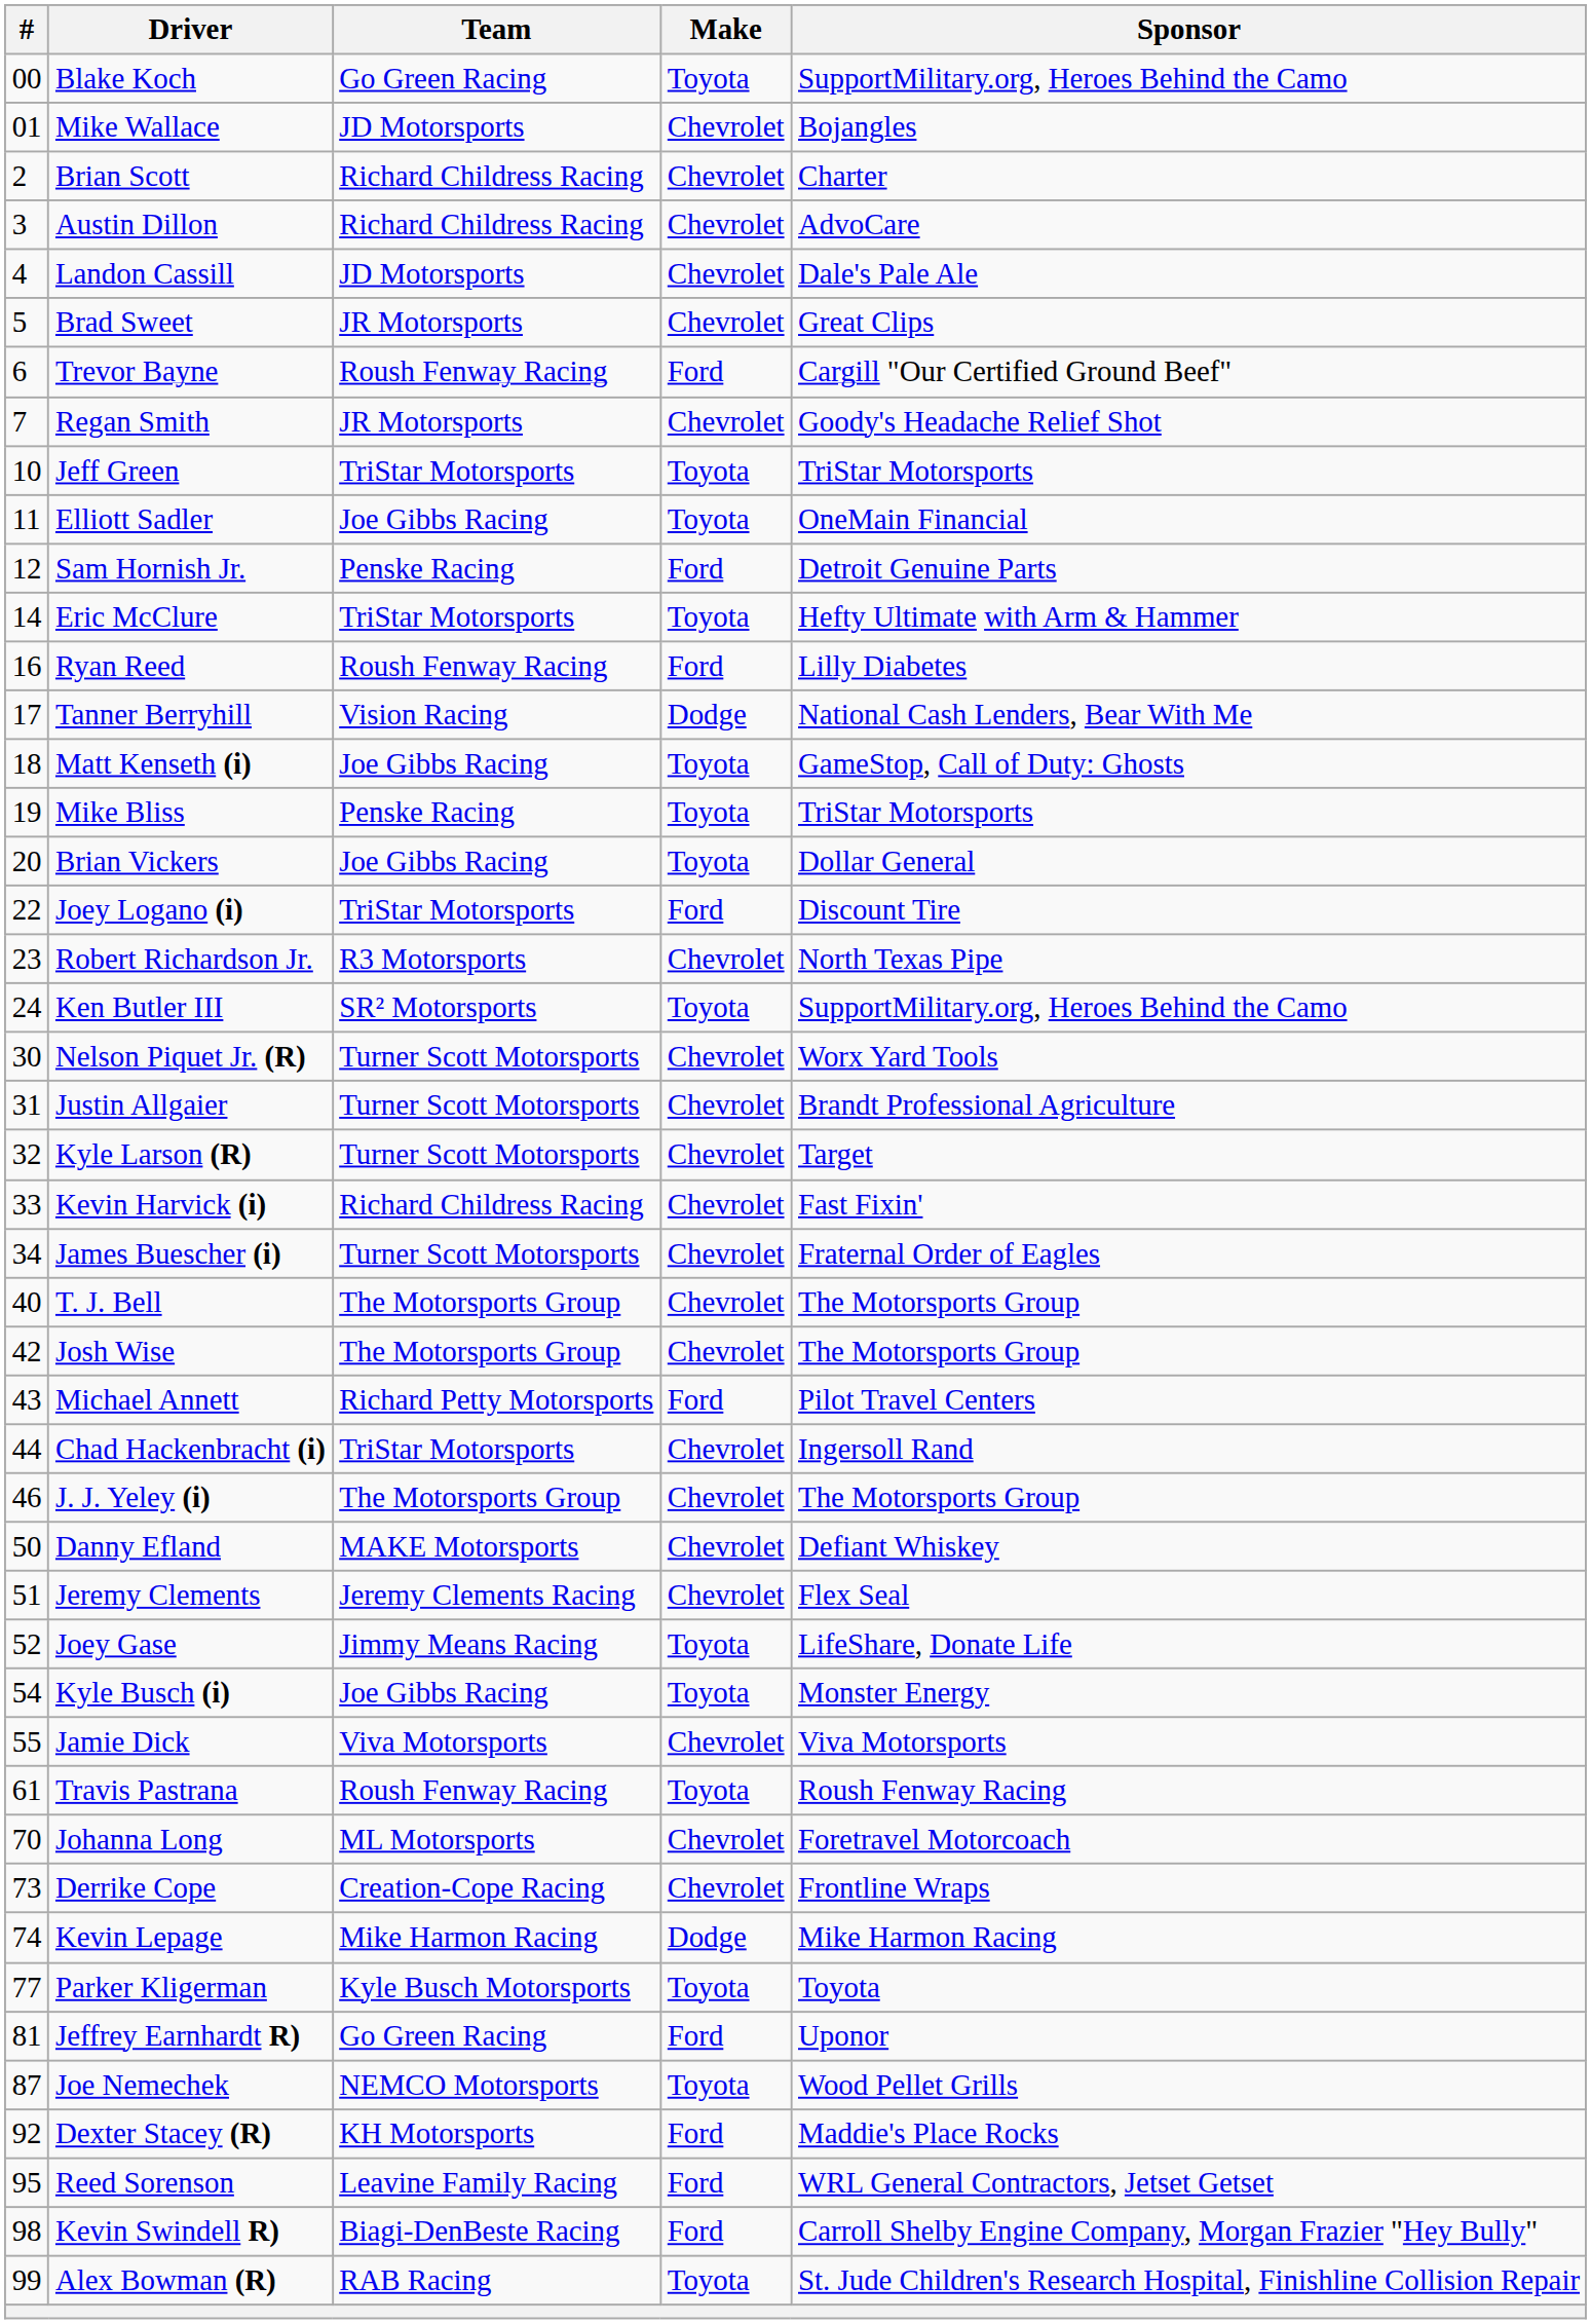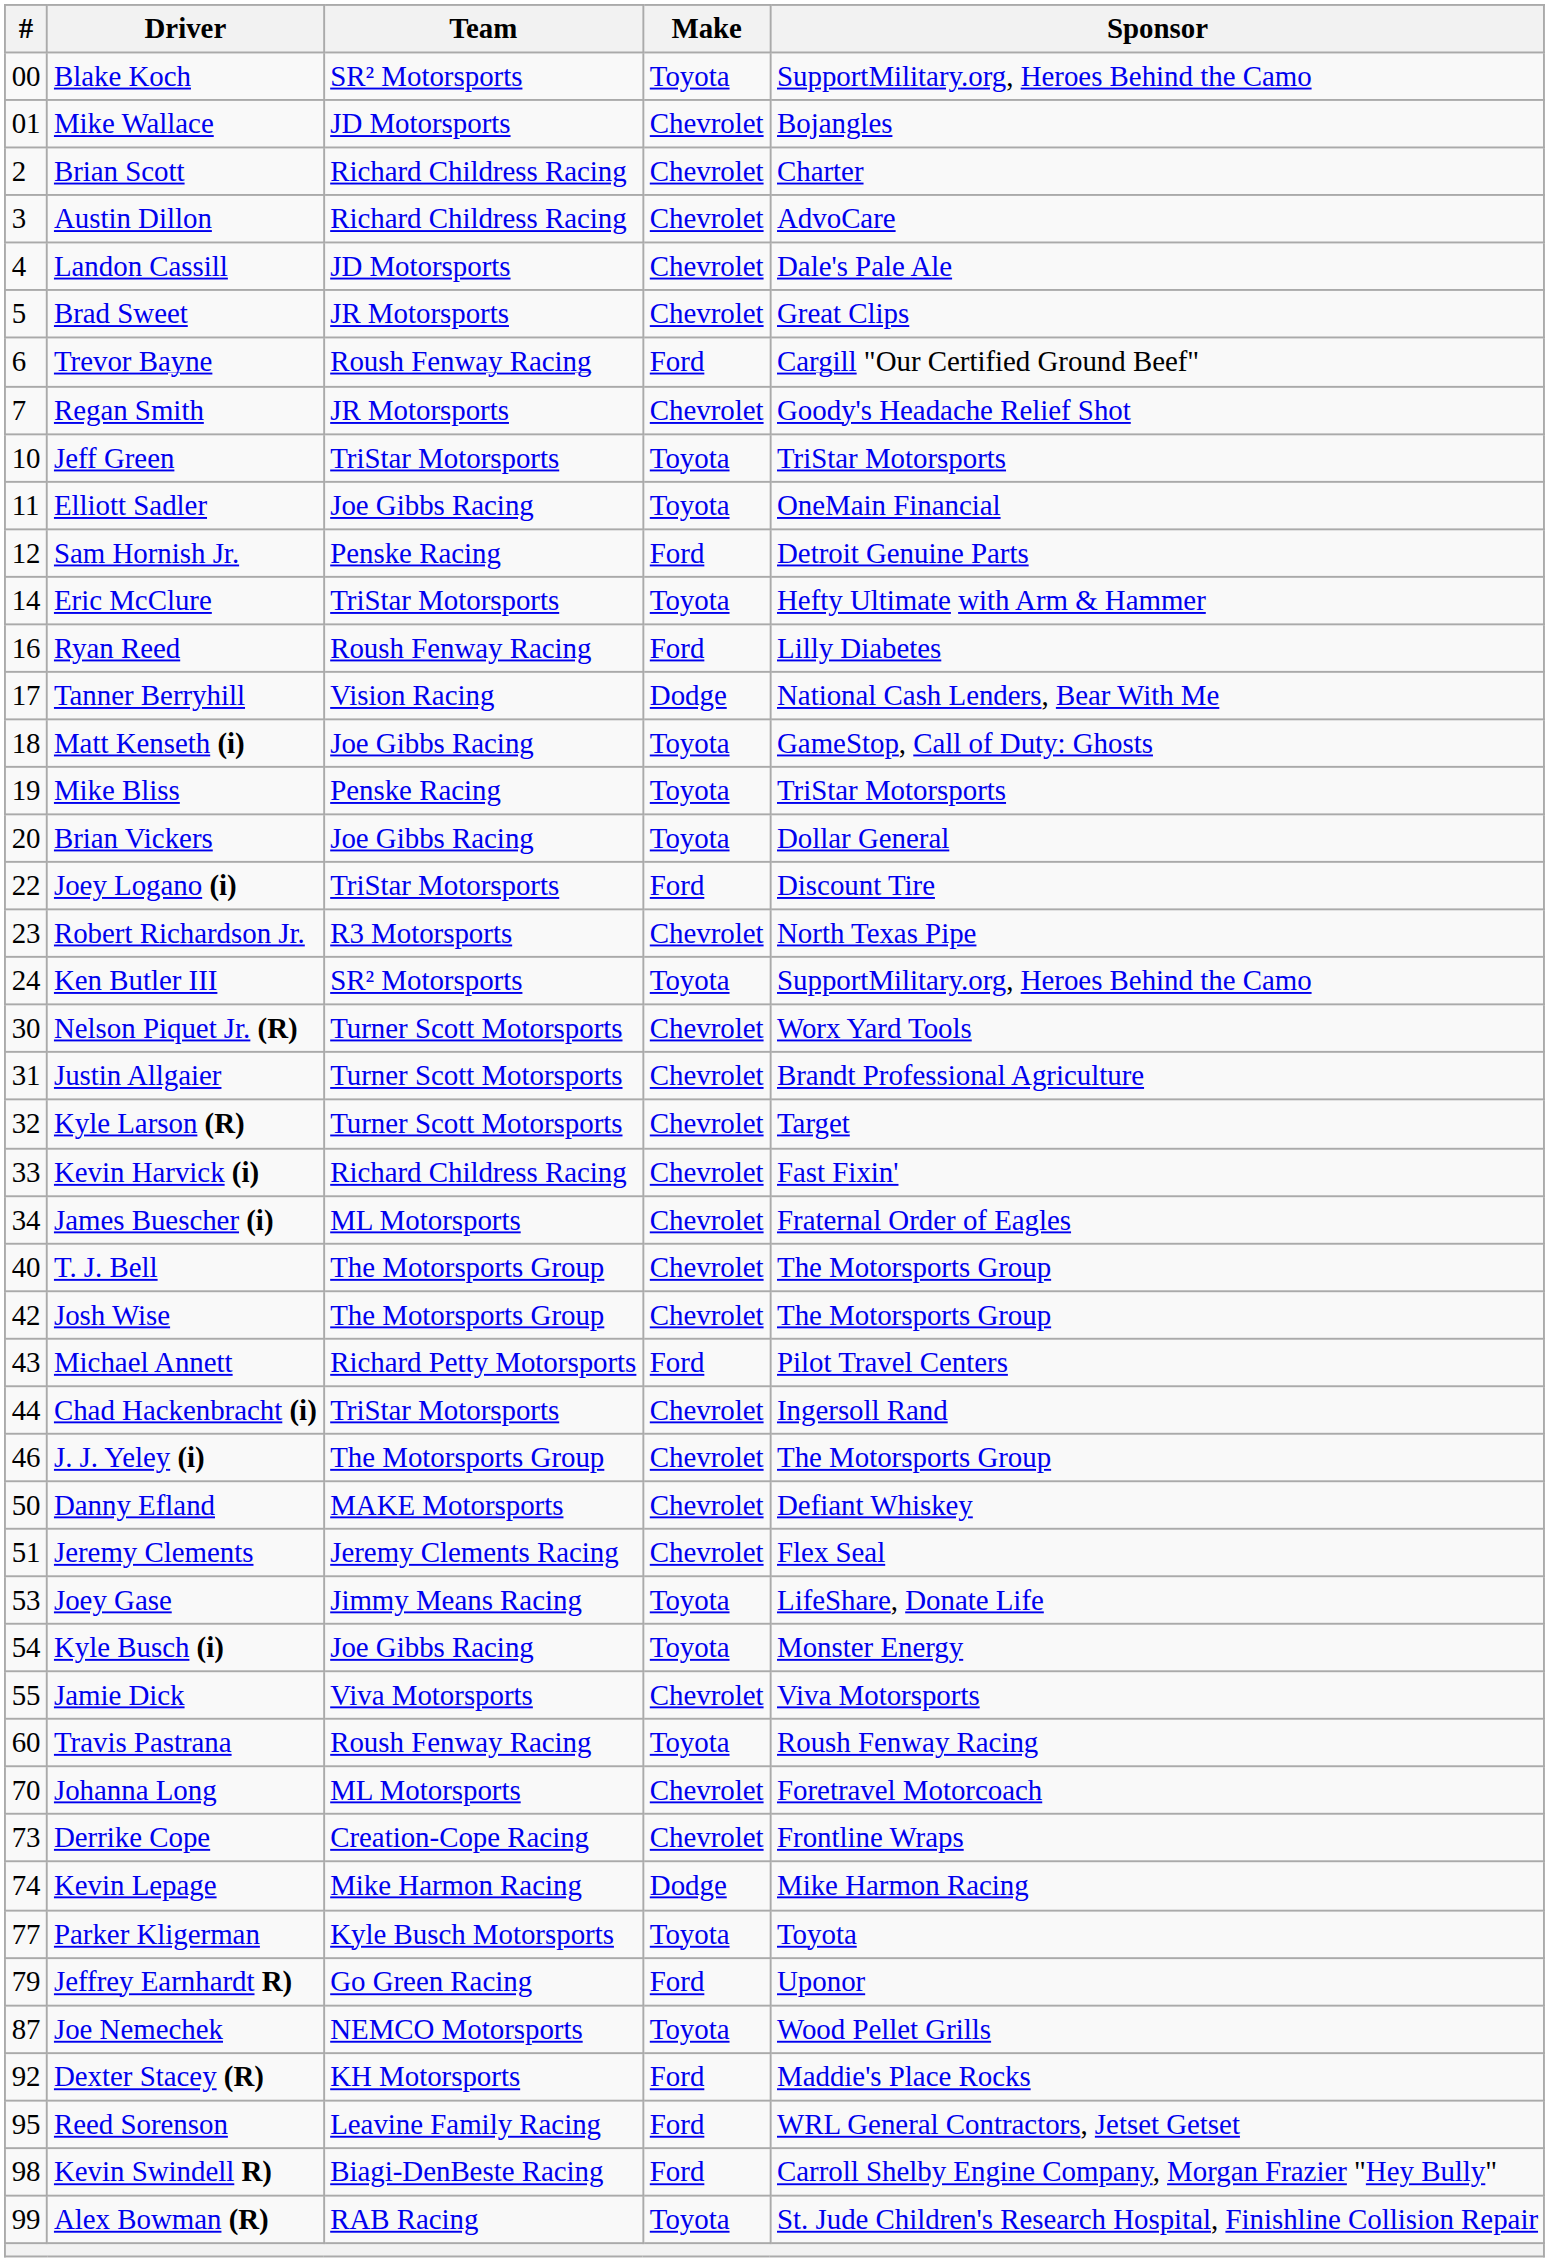Blake Koch | Team: Go Green Racing -> SR² Motorsports
James Buescher (i) | Team: Turner Scott Motorsports -> ML Motorsports
Joey Gase | #: 52 -> 53
Travis Pastrana | #: 61 -> 60
Jeffrey Earnhardt R) | #: 81 -> 79
